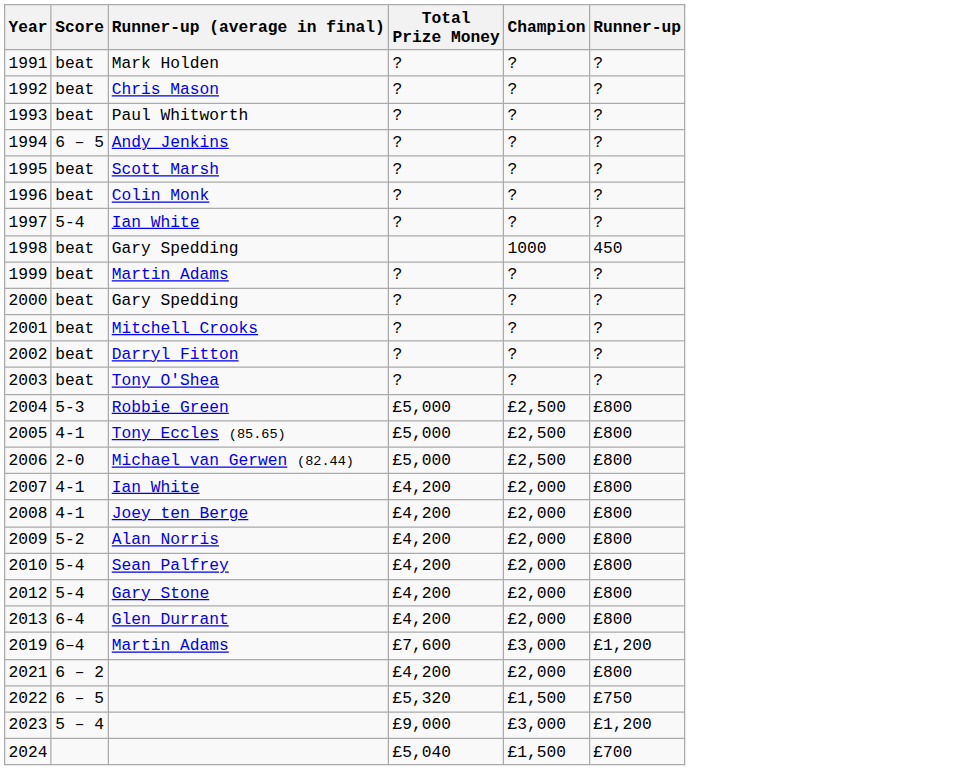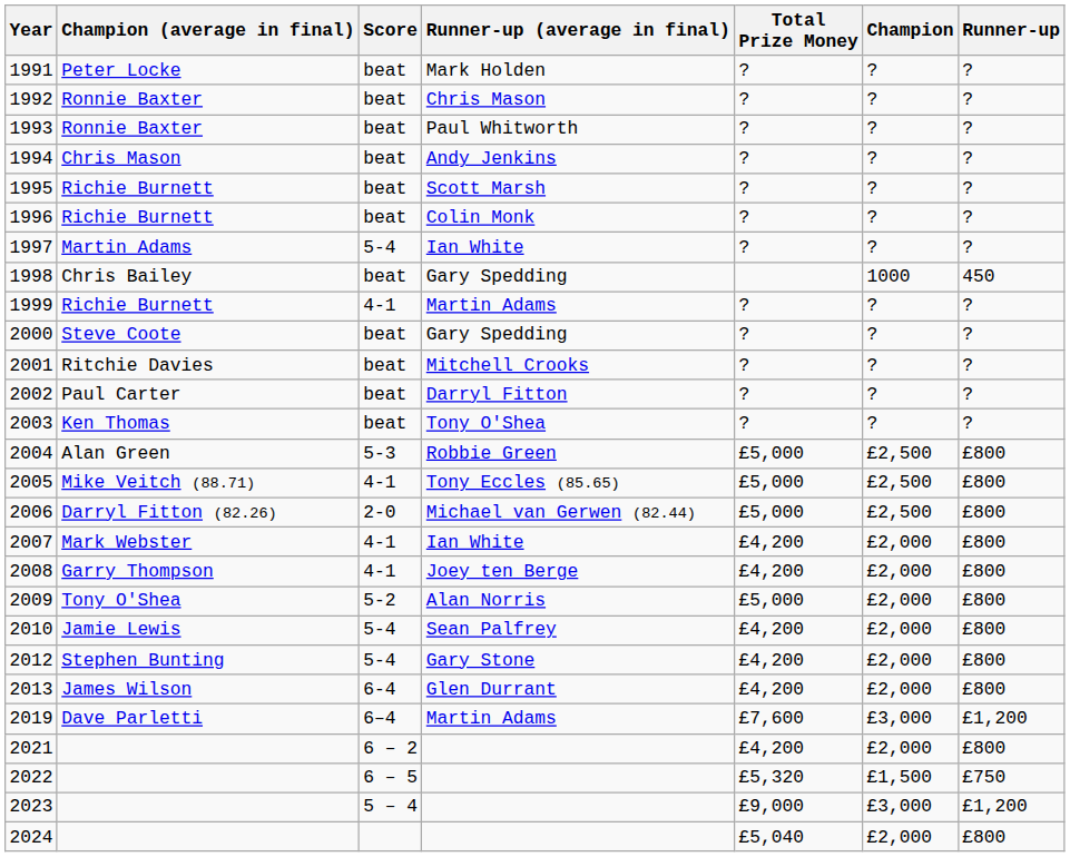+ column: Champion (average in final) | Peter Locke | Ronnie Baxter | Ronnie Baxter | Chris Mason | Richie Burnett | Richie Burnett | Martin Adams | Chris Bailey | Richie Burnett | Steve Coote | Ritchie Davies | Paul Carter | Ken Thomas | Alan Green | Mike Veitch (88.71) | Darryl Fitton (82.26) | Mark Webster | Garry Thompson | Tony O'Shea | Jamie Lewis | Stephen Bunting | James Wilson | Dave Parletti
1994 | Score: 6 – 5 -> beat
1999 | Score: beat -> 4-1
2009 | Total Prize Money: £4,200 -> £5,000
2024 | Champion: £1,500 -> £2,000
2024 | Runner-up: £700 -> £800
